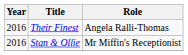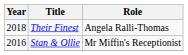Their Finest | Year: 2016 -> 2018
